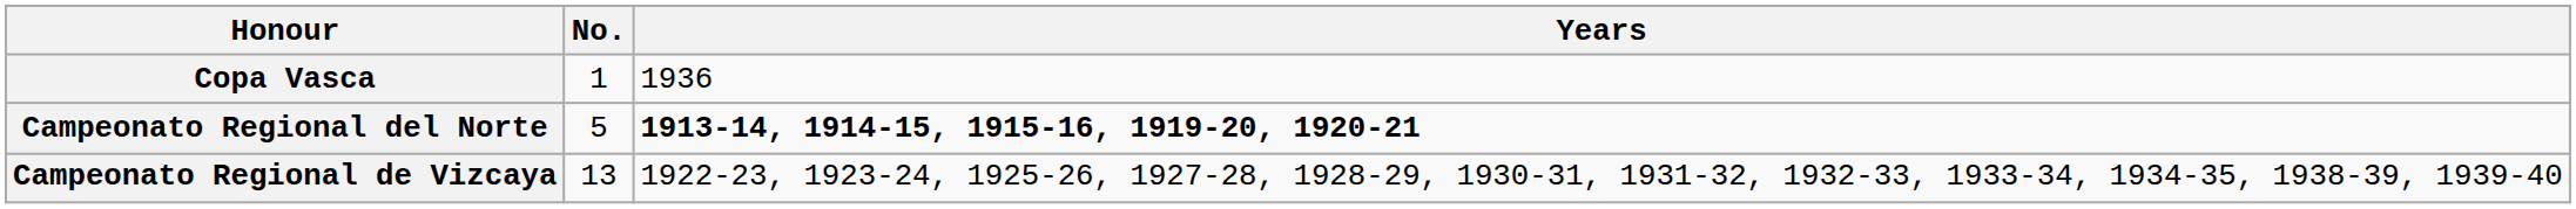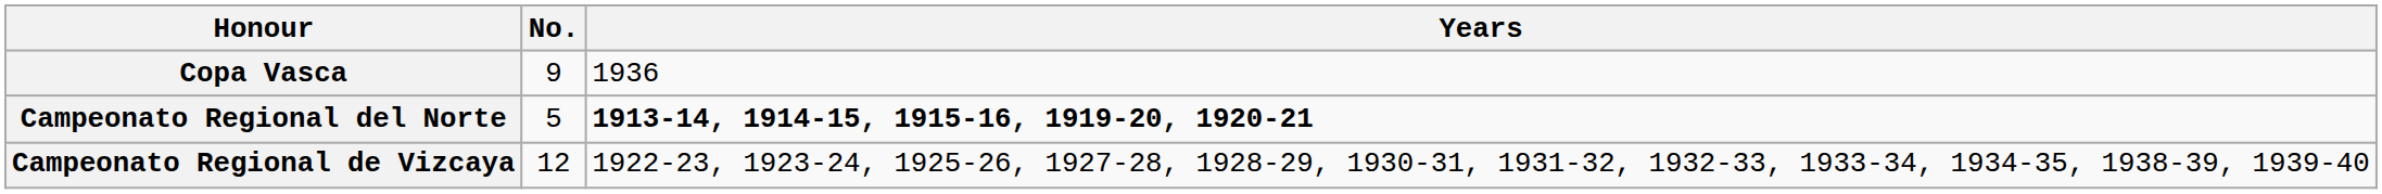Copa Vasca | No.: 1 -> 9
Campeonato Regional de Vizcaya | No.: 13 -> 12
